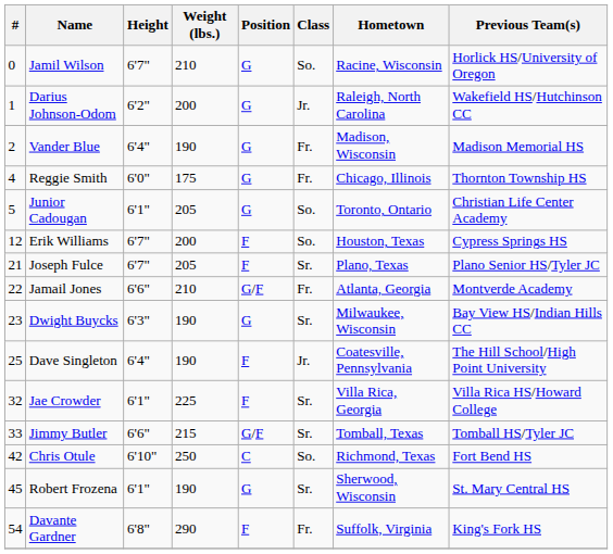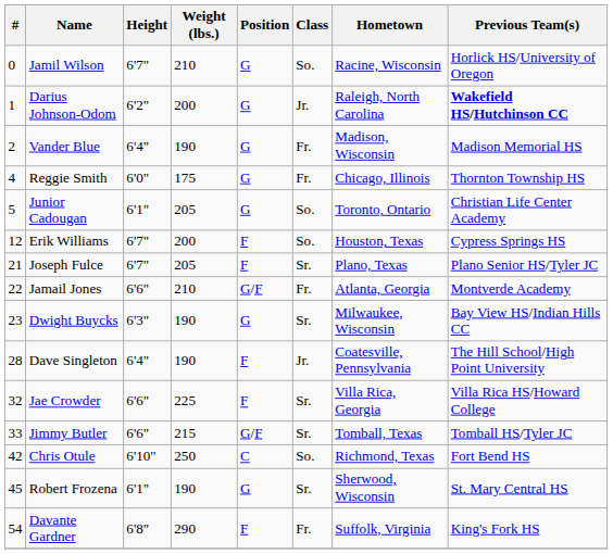Darius Johnson-Odom | Previous Team(s): normal -> bold
Dave Singleton | #: 25 -> 28
Jae Crowder | Height: 6'1" -> 6'6"
